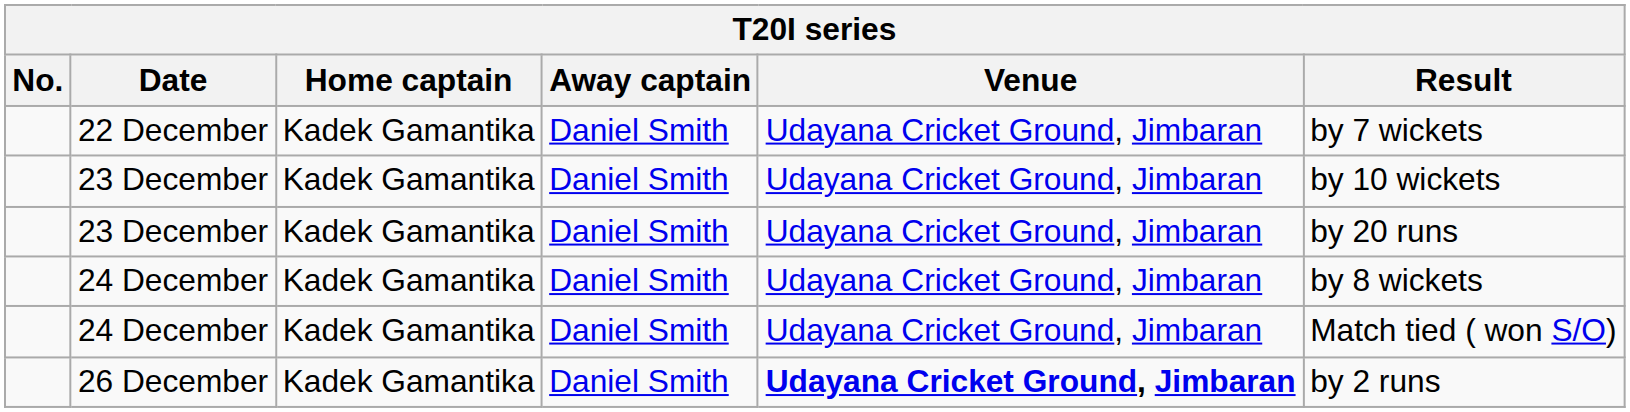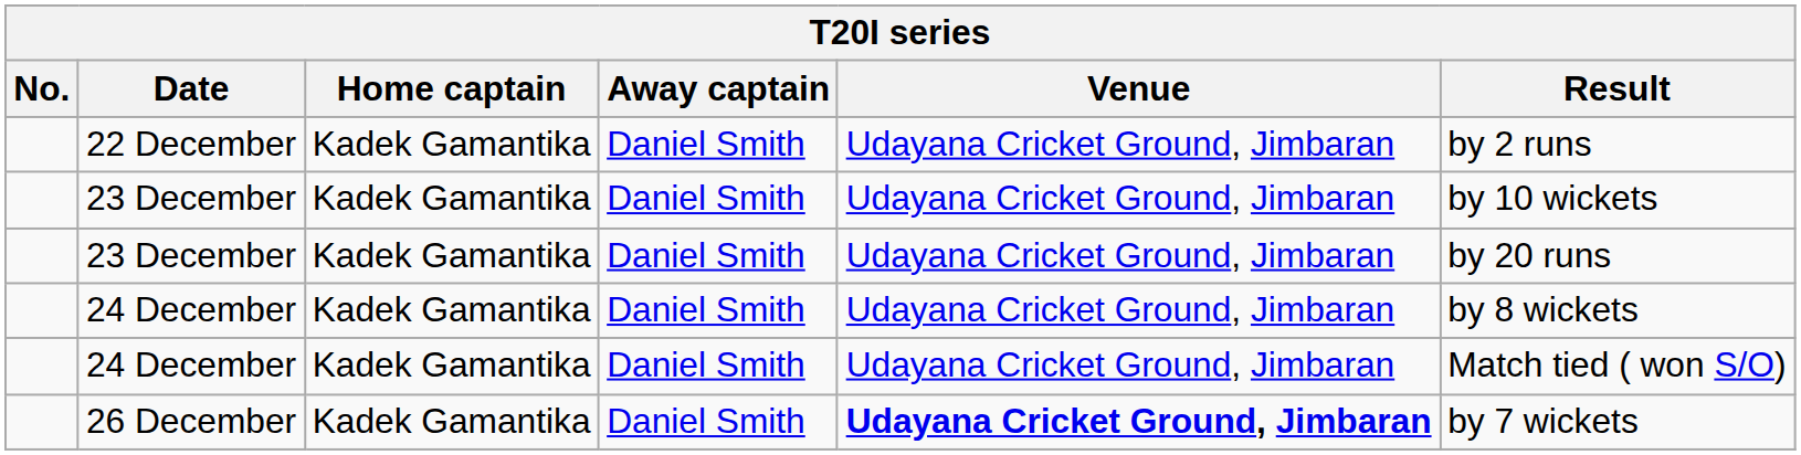22 December | Result: by 7 wickets -> by 2 runs
26 December | Result: by 2 runs -> by 7 wickets
